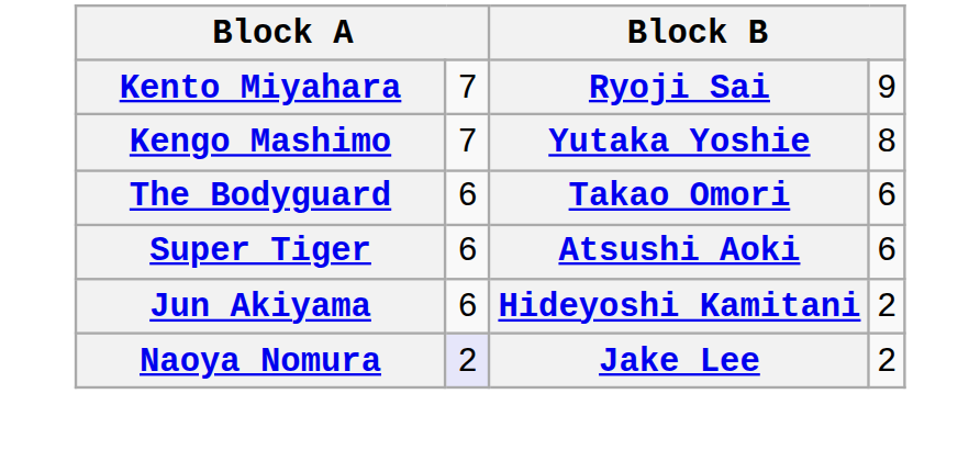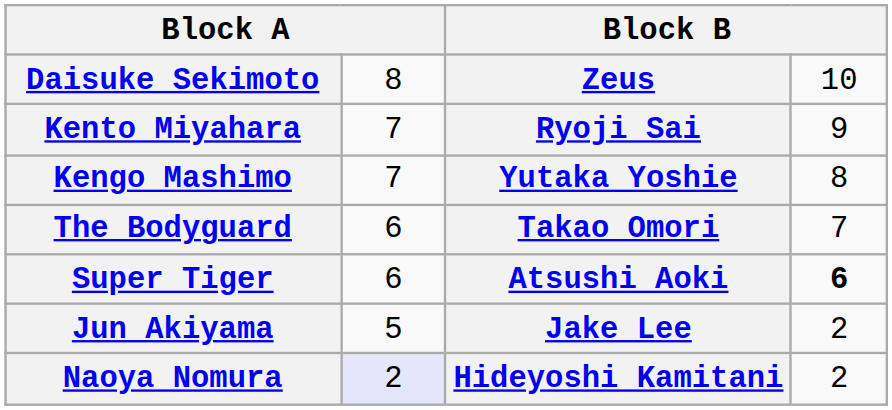+ row: Daisuke Sekimoto | 8 | Zeus | 10
The Bodyguard | column 4: 6 -> 7
Super Tiger | column 4: normal -> bold
Jun Akiyama | column 2: 6 -> 5
Jun Akiyama | column 3: Hideyoshi Kamitani -> Jake Lee
Naoya Nomura | column 3: Jake Lee -> Hideyoshi Kamitani
